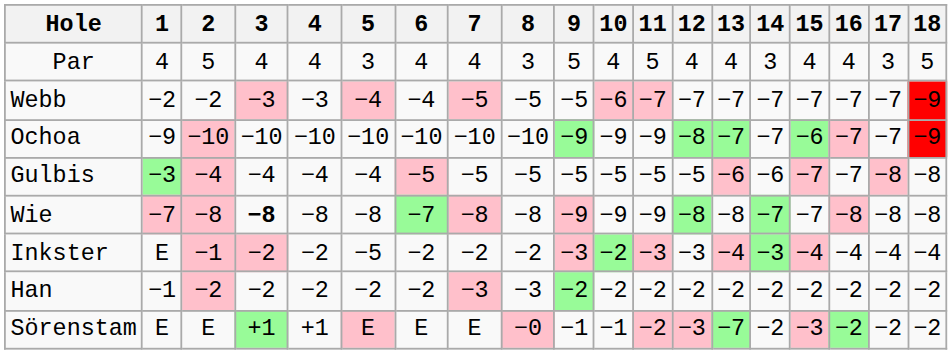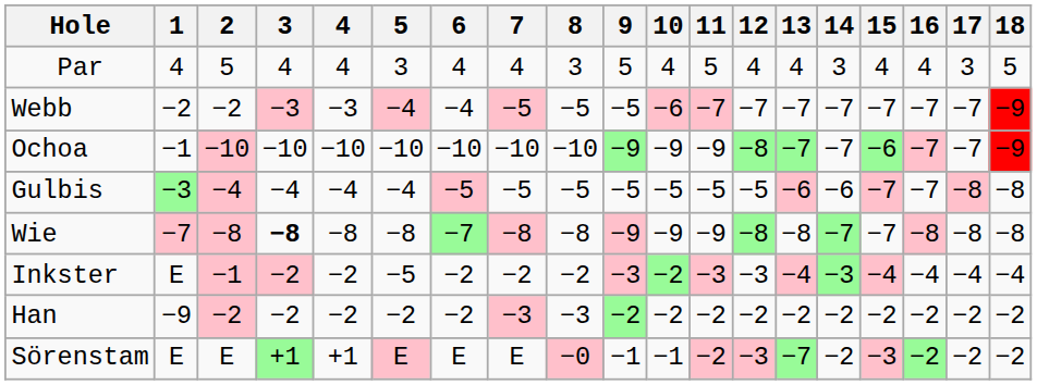Ochoa | 1: −9 -> −1
Han | 1: −1 -> −9
